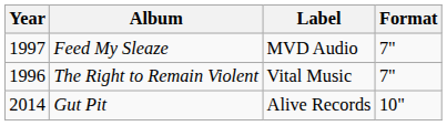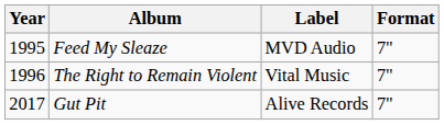Feed My Sleaze | Year: 1997 -> 1995
Gut Pit | Year: 2014 -> 2017
Gut Pit | Format: 10" -> 7"
